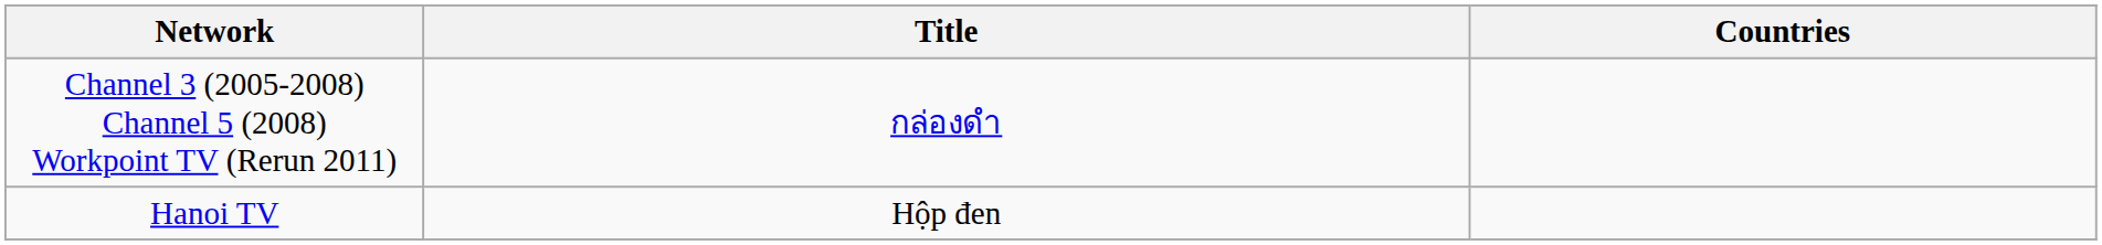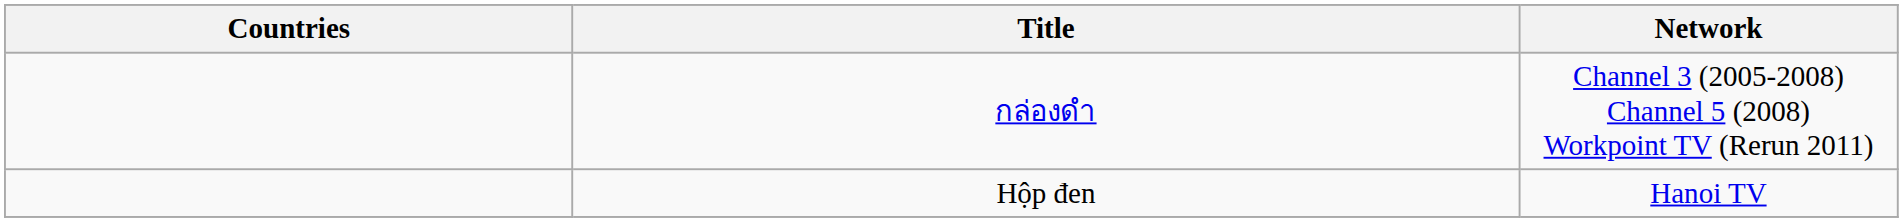columns swapped: Countries <-> Network
